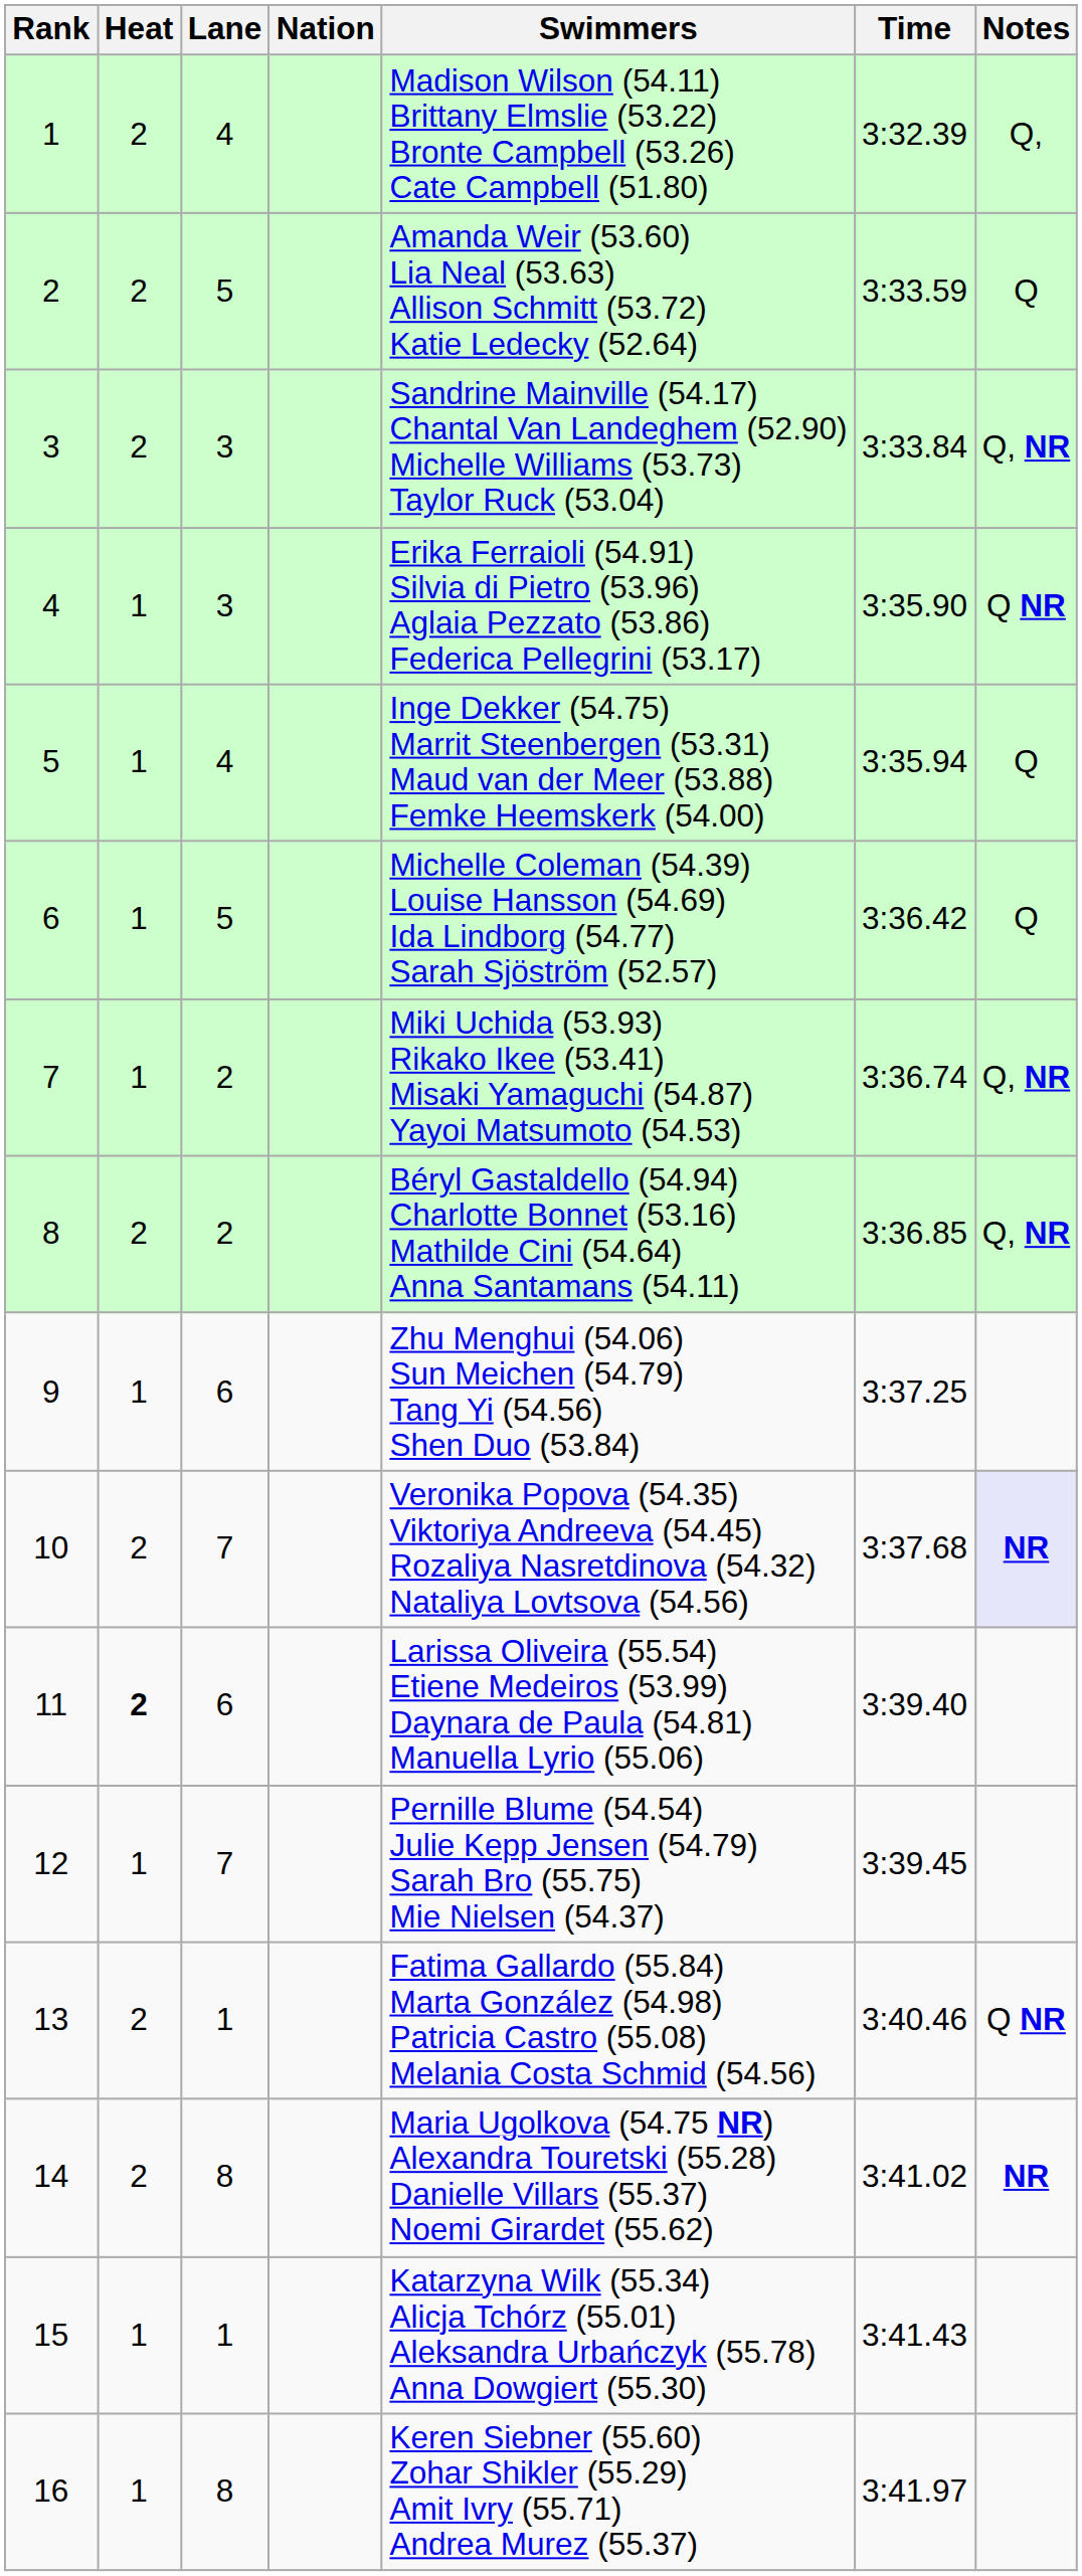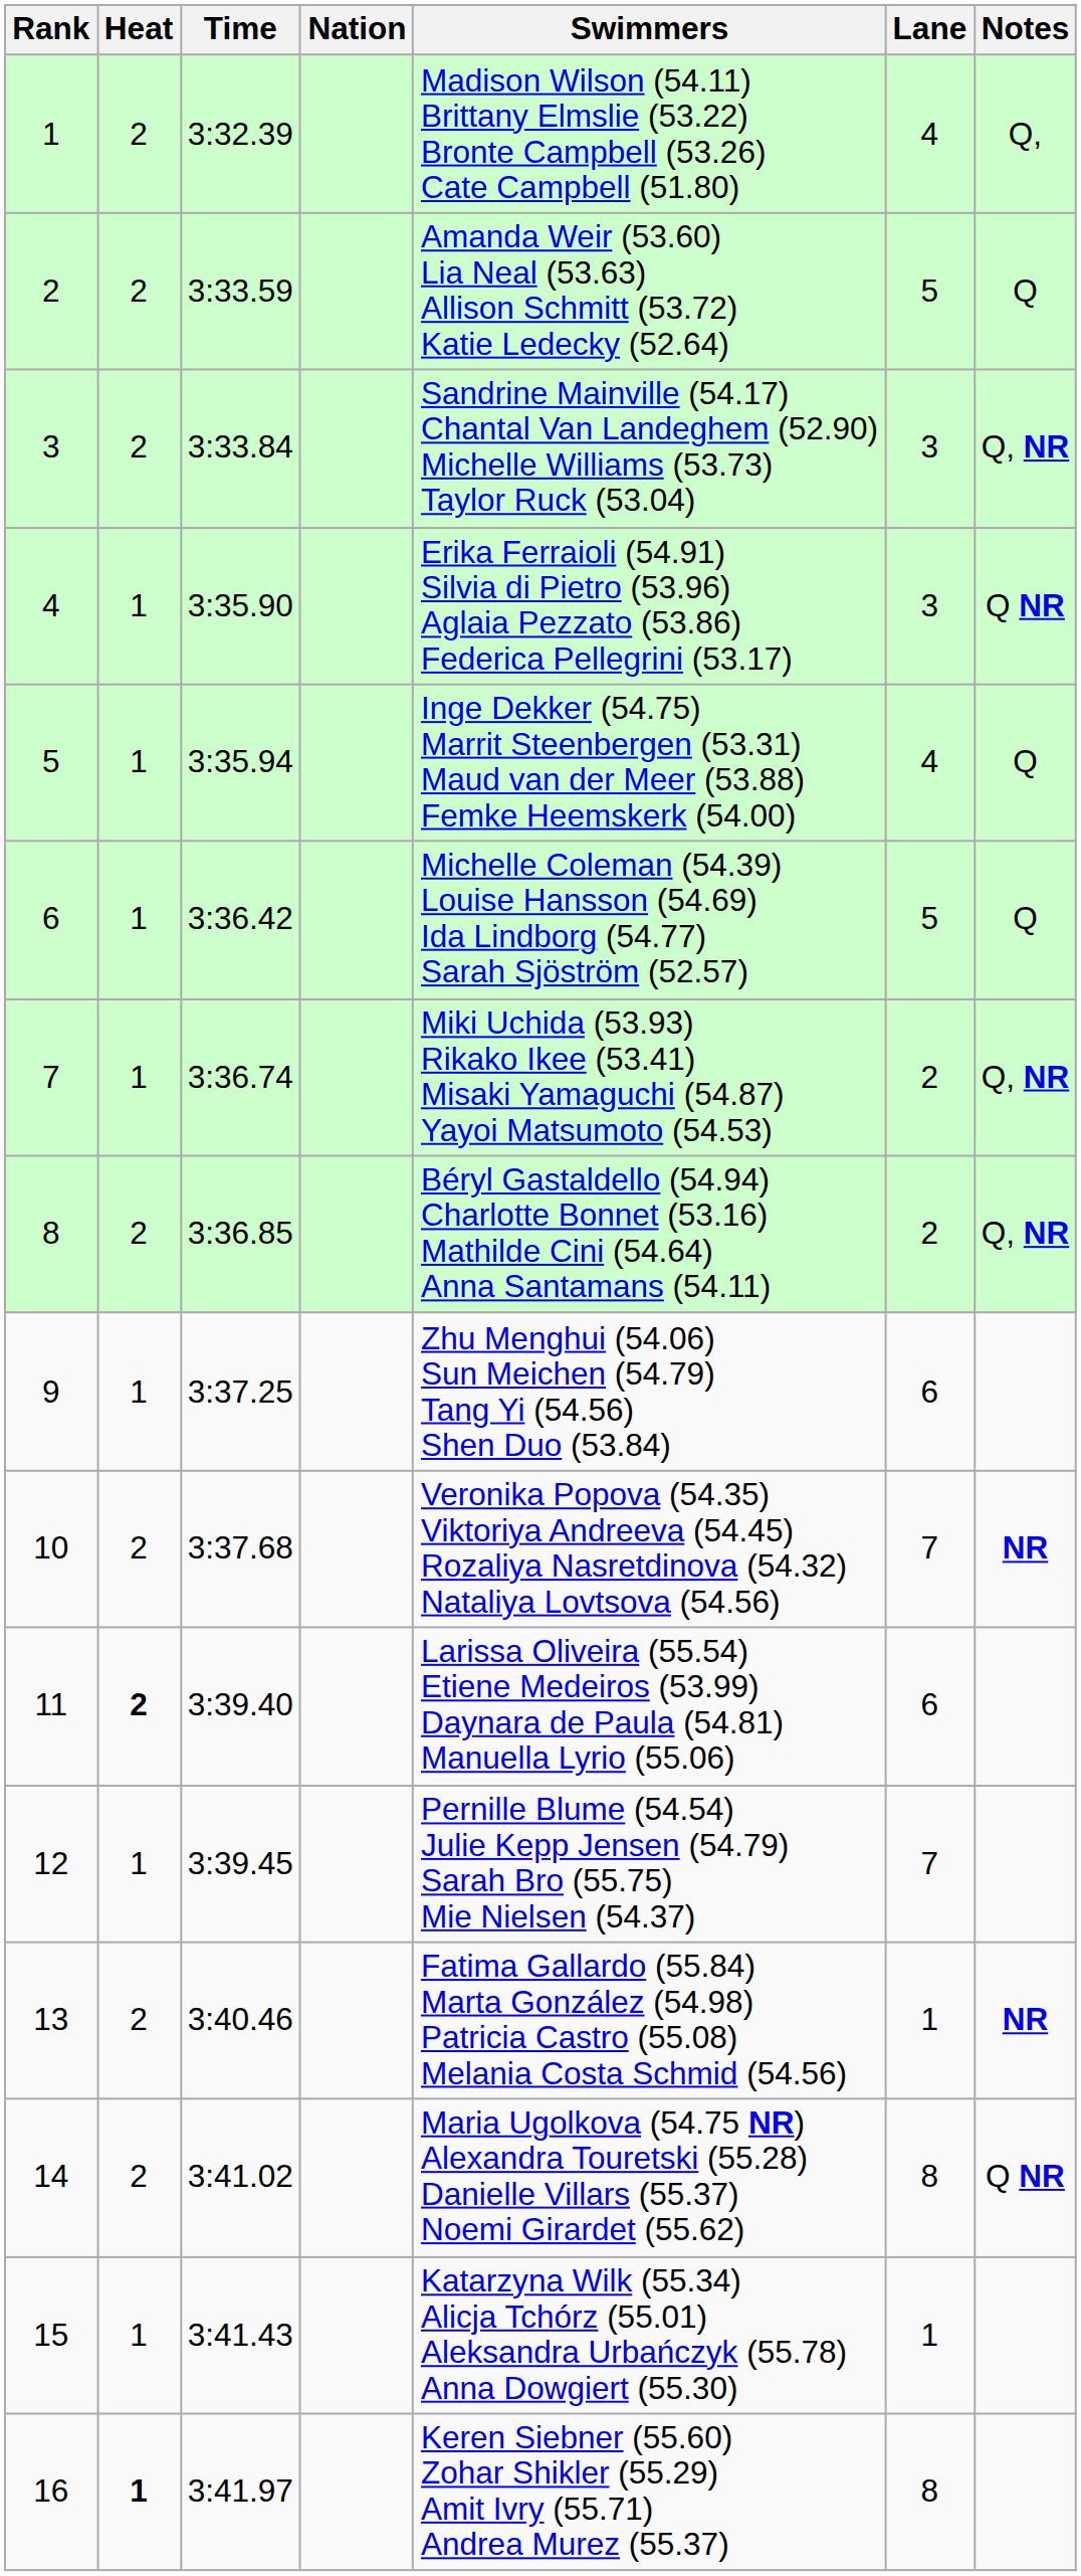columns swapped: Lane <-> Time
10 | Notes: lavender background -> no background
13 | Notes: Q NR -> NR
14 | Notes: NR -> Q NR
16 | Heat: normal -> bold
